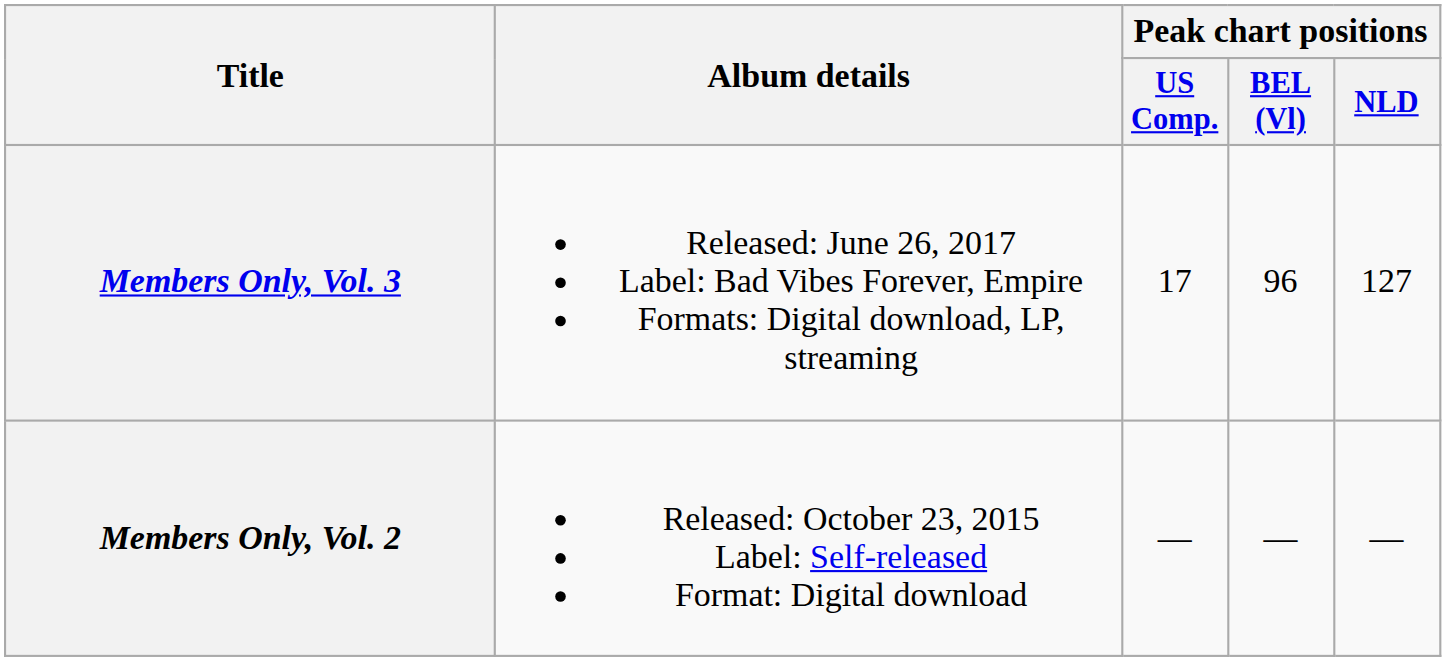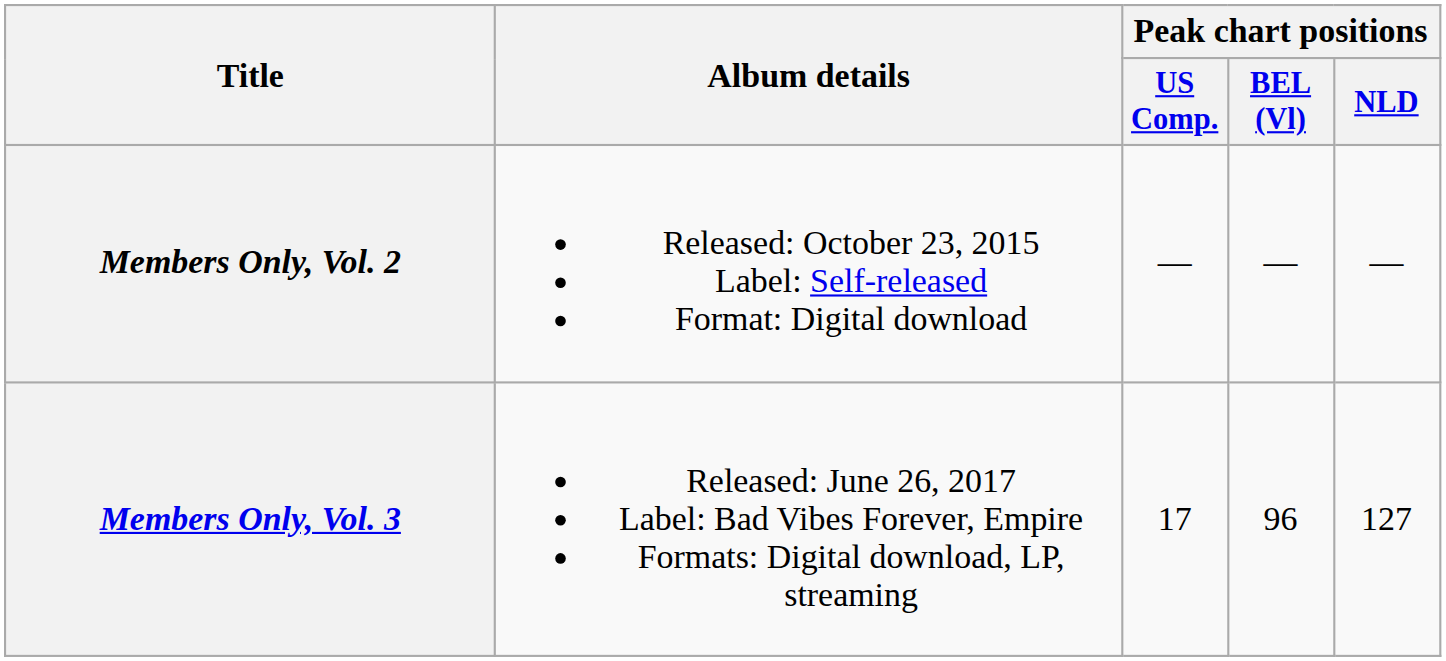rows swapped: Members Only, Vol. 2 <-> Members Only, Vol. 3
